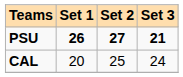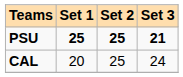PSU | Set 1: 26 -> 25
PSU | Set 2: 27 -> 25
